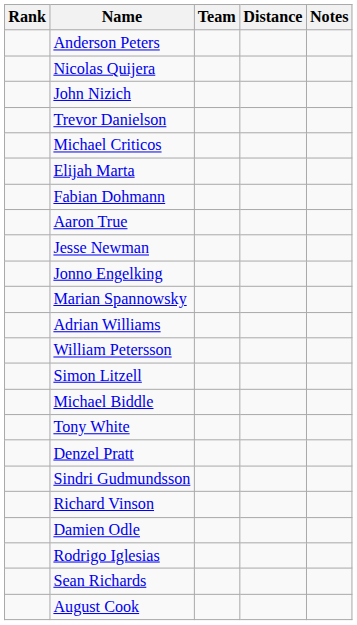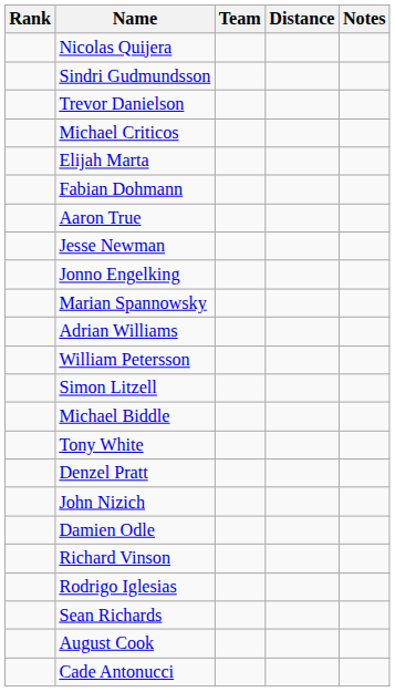- row: Anderson Peters
rows swapped: Sindri Gudmundsson <-> John Nizich
rows swapped: Richard Vinson <-> Damien Odle
+ row: Cade Antonucci
